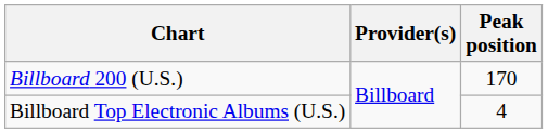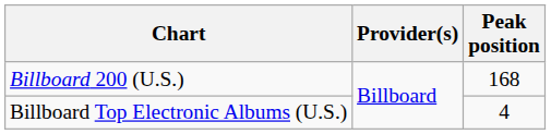Billboard 200 (U.S.) | Peak position: 170 -> 168
